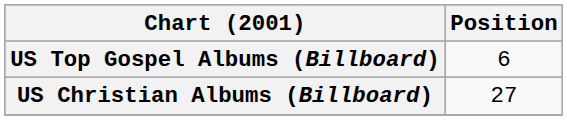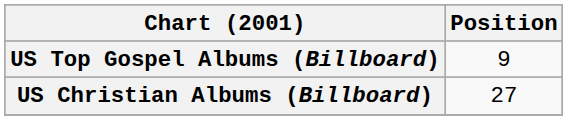US Top Gospel Albums (Billboard) | Position: 6 -> 9
